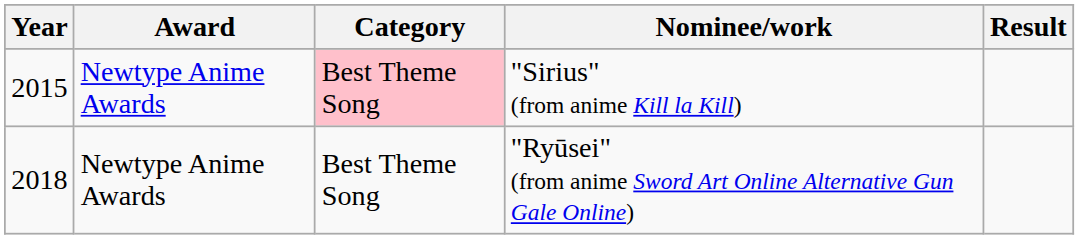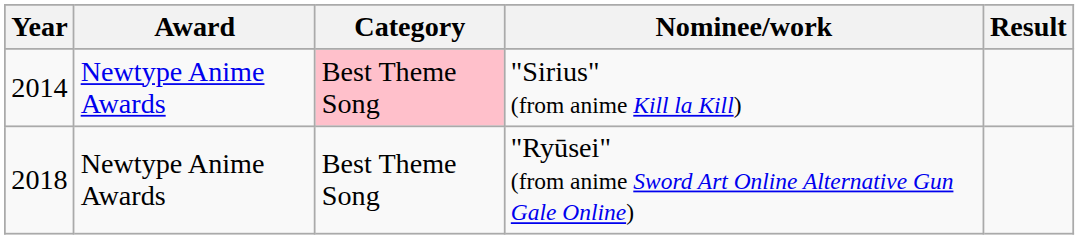"Sirius" (from anime Kill la Kill) | Year: 2015 -> 2014
